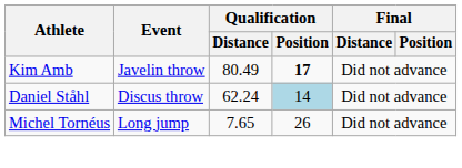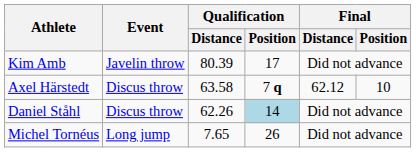Kim Amb | Qualification / Distance: 80.49 -> 80.39
Kim Amb | Qualification / Position: bold -> normal
+ row: Axel Härstedt | Discus throw | 63.58 | 7 q | 62.12 | 10
Daniel Ståhl | Qualification / Distance: 62.24 -> 62.26
